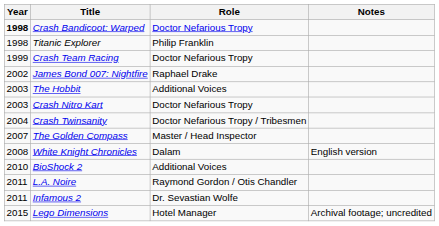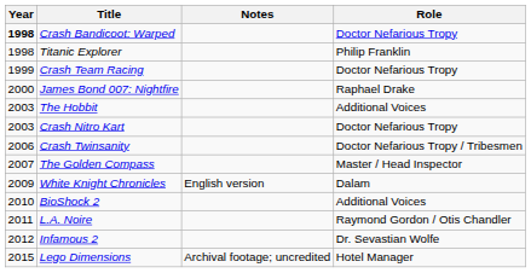columns swapped: Role <-> Notes
James Bond 007: Nightfire | Year: 2002 -> 2000
Crash Twinsanity | Year: 2004 -> 2006
White Knight Chronicles | Year: 2008 -> 2009
Infamous 2 | Year: 2011 -> 2012
